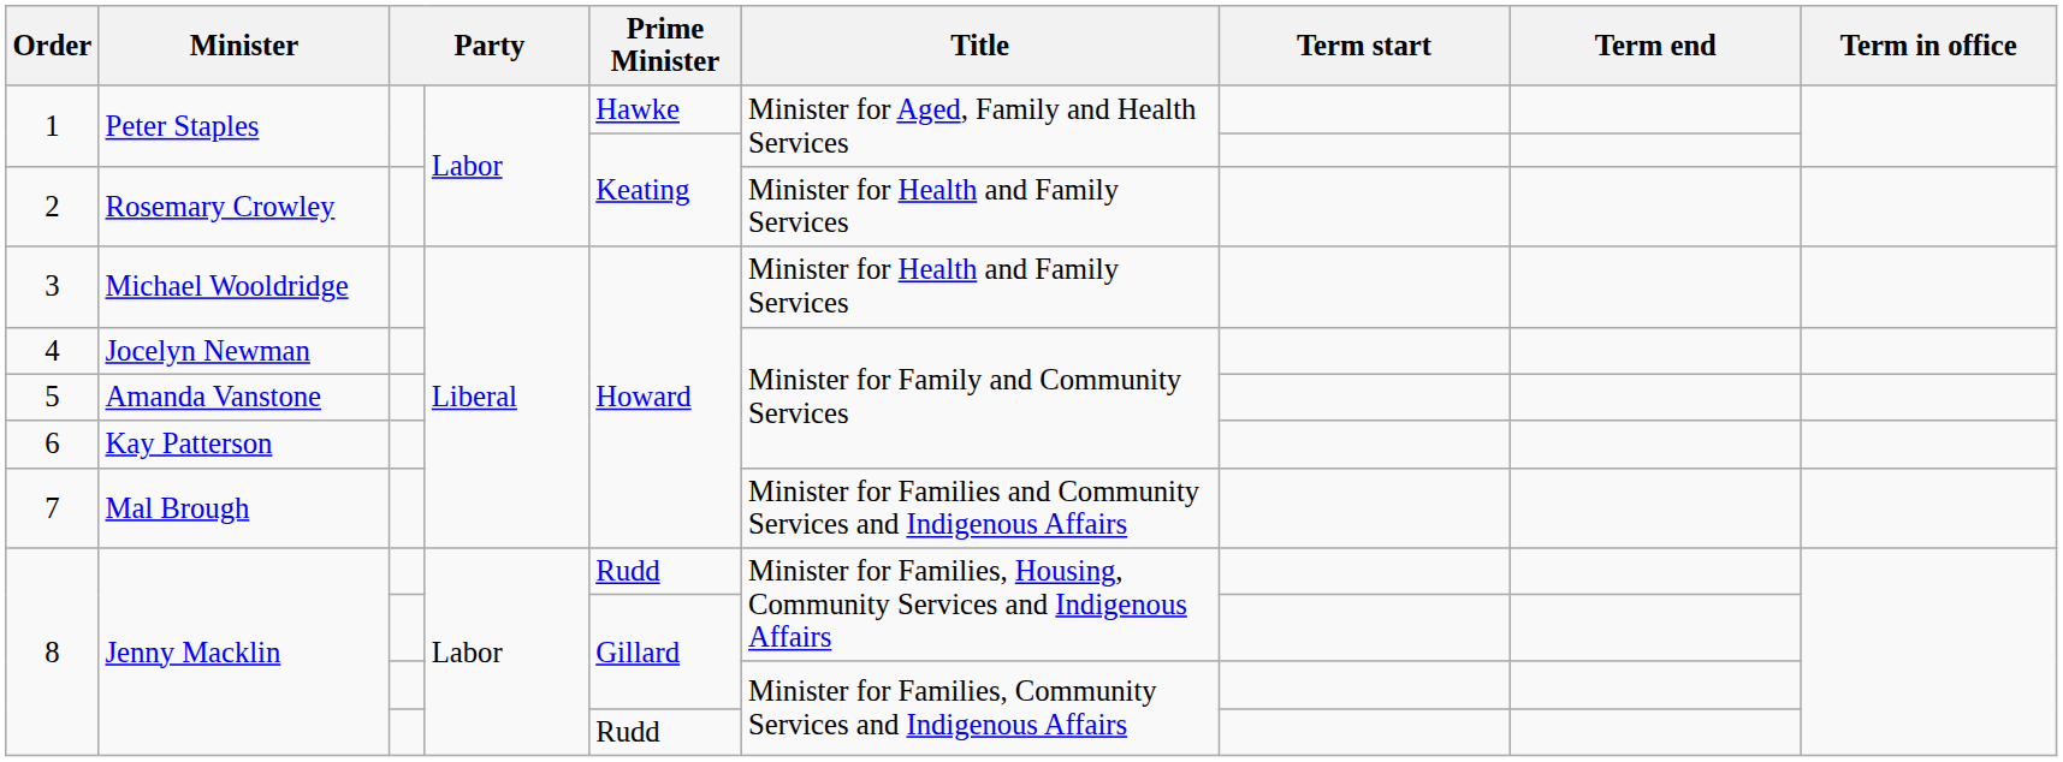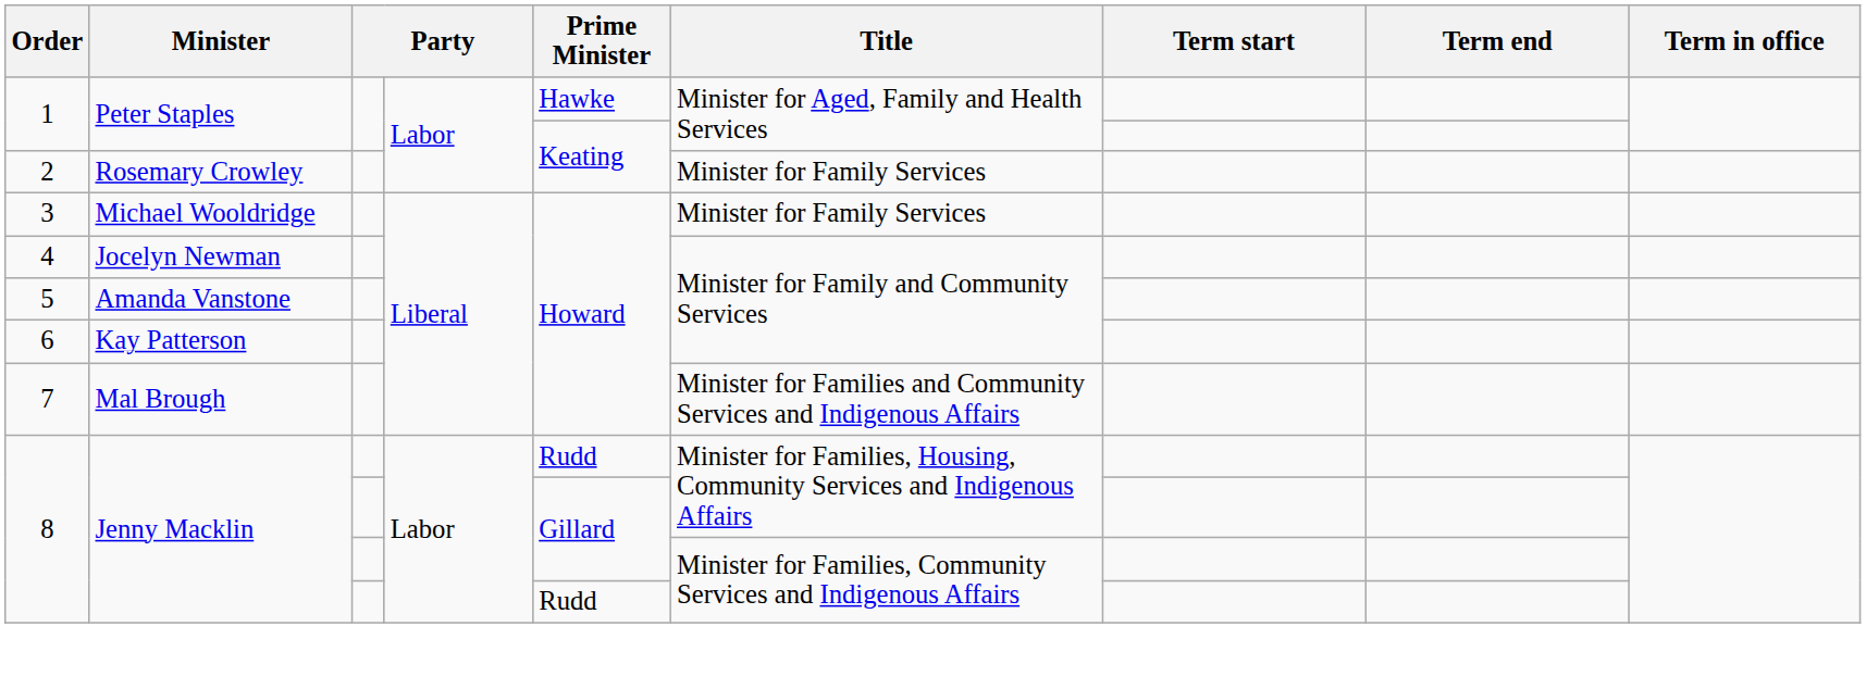2 | Title: Minister for Health and Family Services -> Minister for Family Services
3 | Title: Minister for Health and Family Services -> Minister for Family Services
